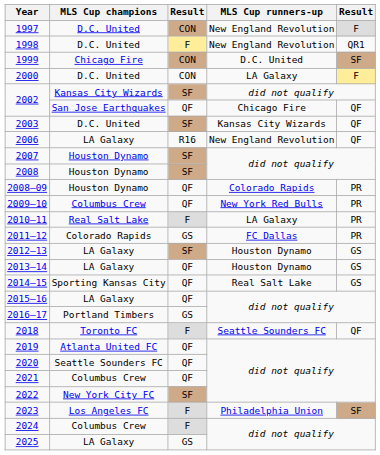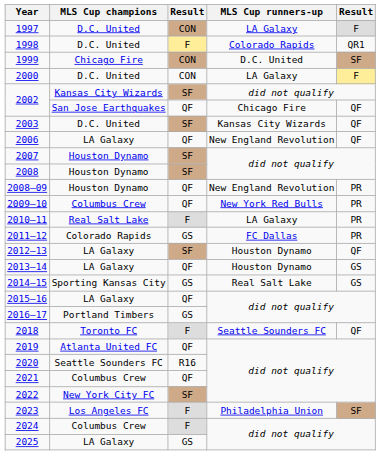1997 | MLS Cup runners-up: New England Revolution -> LA Galaxy
1998 | MLS Cup runners-up: New England Revolution -> Colorado Rapids
2006 | column 3: R16 -> QF
2008–09 | MLS Cup runners-up: Colorado Rapids -> New England Revolution
2012–13 | column 5: GS -> QF
2014–15 | column 3: QF -> GS
2020 | column 3: QF -> R16
